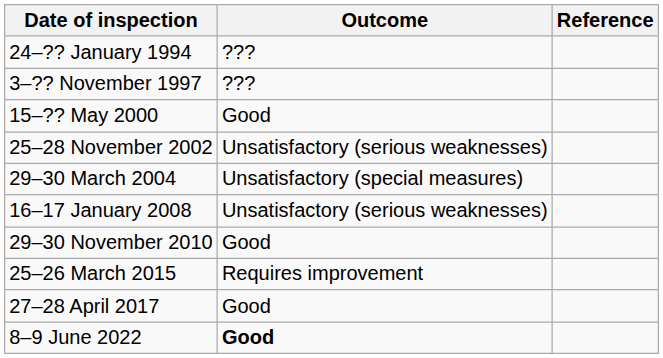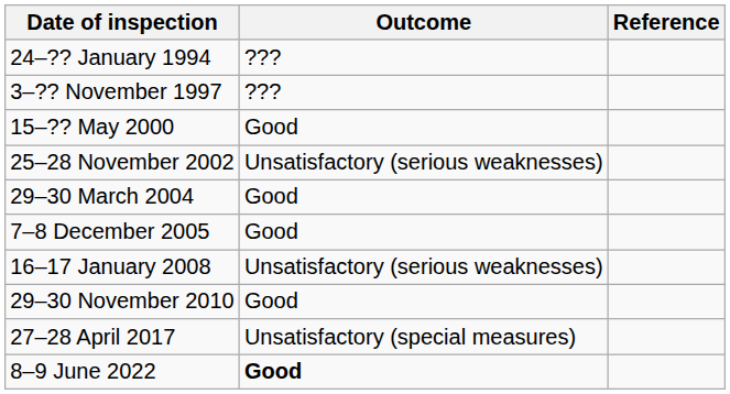29–30 March 2004 | Outcome: Unsatisfactory (special measures) -> Good
+ row: 7–8 December 2005 | Good
- row: 25–26 March 2015 | Requires improvement
27–28 April 2017 | Outcome: Good -> Unsatisfactory (special measures)
